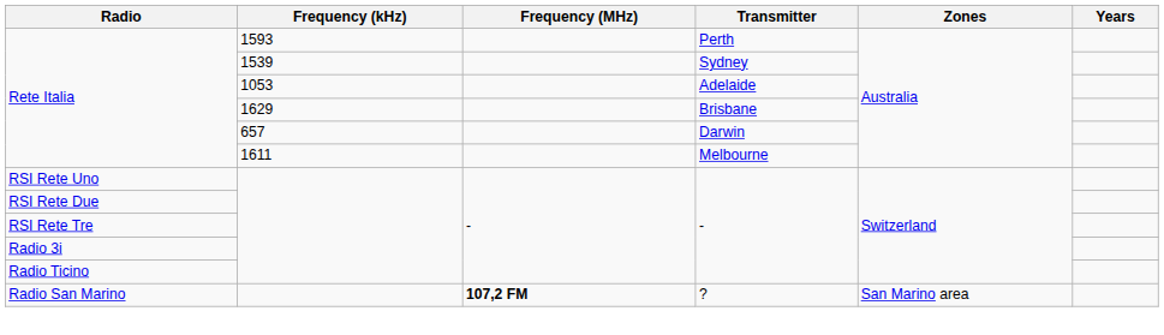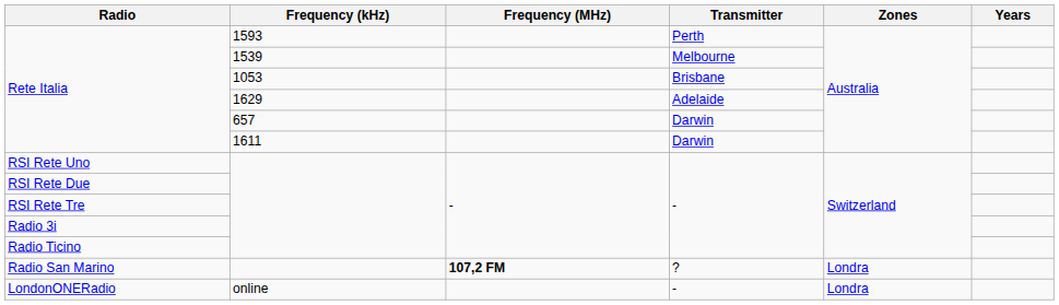Rete Italia / 1539 | Transmitter: Sydney -> Melbourne
Rete Italia / 1053 | Transmitter: Adelaide -> Brisbane
Rete Italia / 1629 | Transmitter: Brisbane -> Adelaide
Rete Italia / 1611 | Transmitter: Melbourne -> Darwin
Radio San Marino | Zones: San Marino area -> Londra
+ row: LondonONERadio | online | - | Londra
